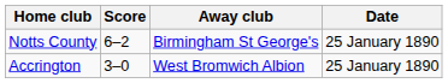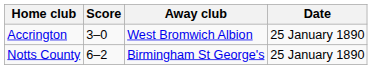rows swapped: Accrington <-> Notts County
